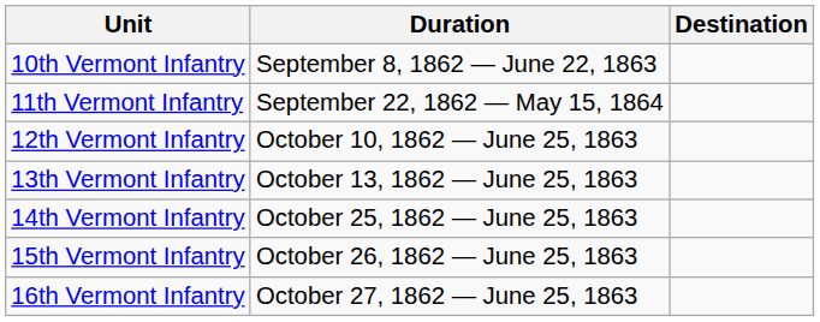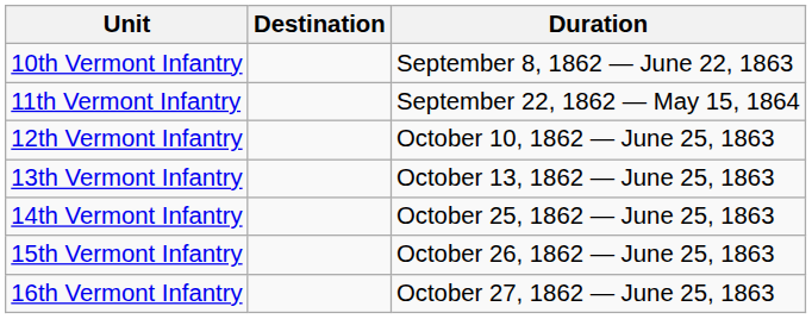columns swapped: Duration <-> Destination
